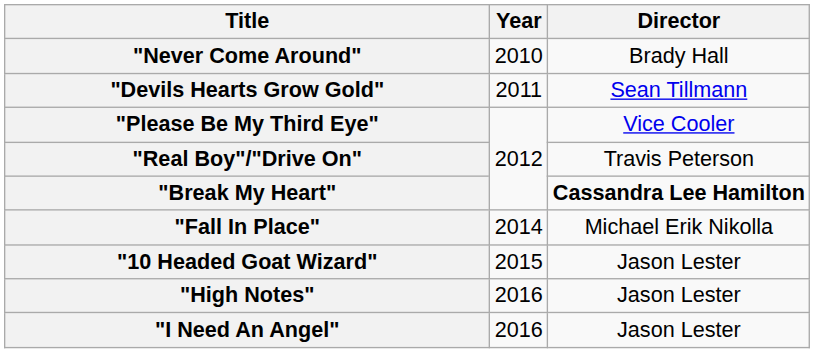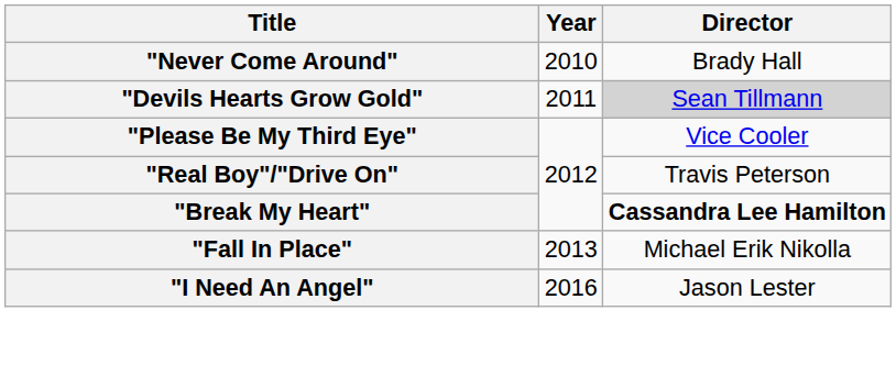"Devils Hearts Grow Gold" | Director: no background -> lightgrey background
"Fall In Place" | Year: 2014 -> 2013
- row: "10 Headed Goat Wizard" | 2015 | Jason Lester
- row: "High Notes" | 2016 | Jason Lester
